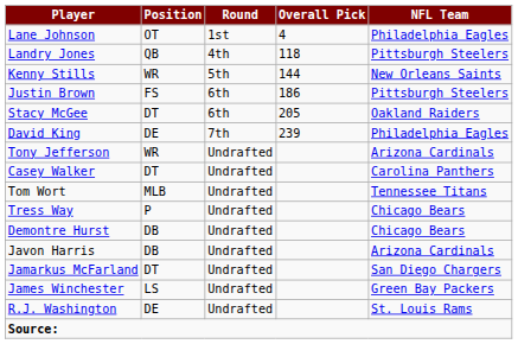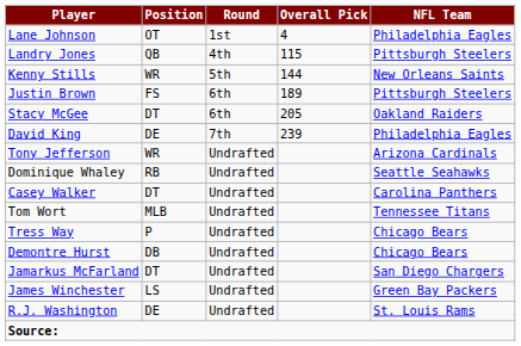Landry Jones | Overall Pick: 118 -> 115
Justin Brown | Overall Pick: 186 -> 189
+ row: Dominique Whaley | RB | Undrafted | Seattle Seahawks
- row: Javon Harris | DB | Undrafted | Arizona Cardinals
